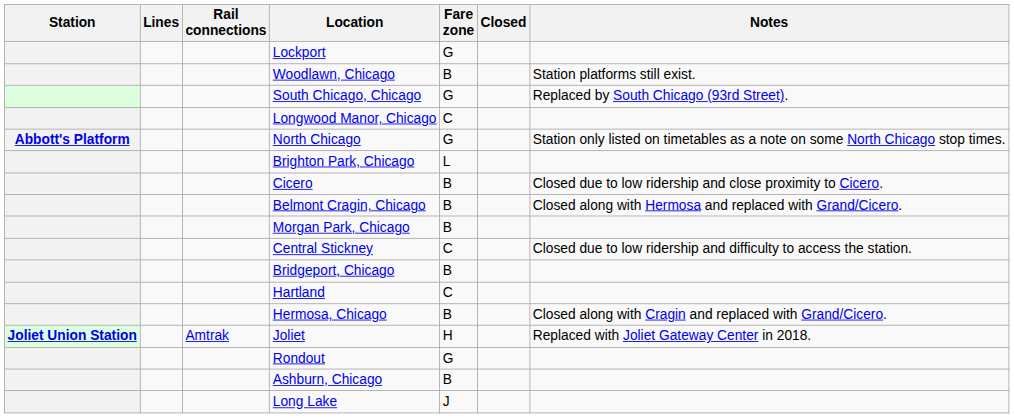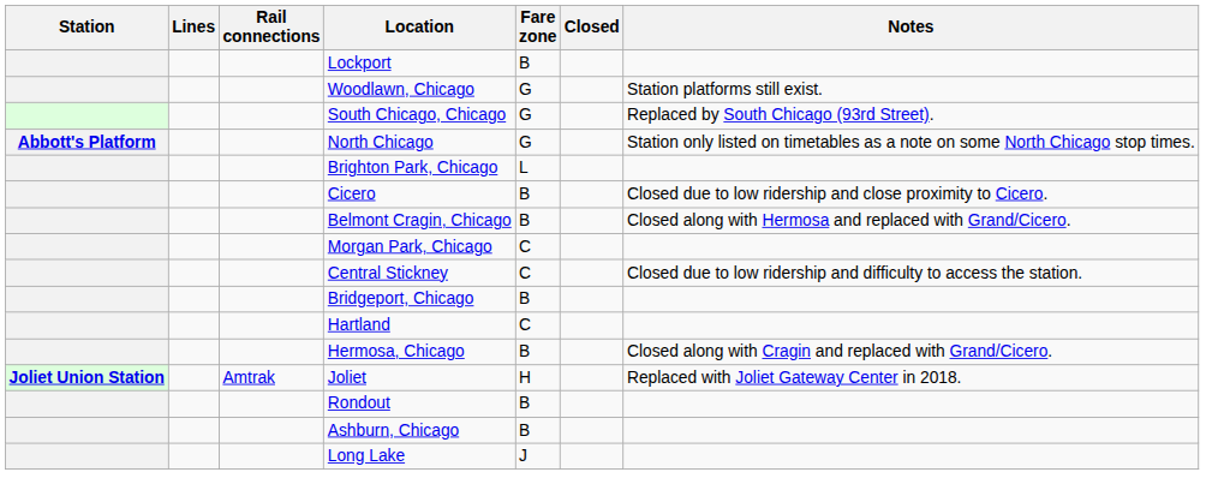Lockport | Fare zone: G -> B
Woodlawn, Chicago | Fare zone: B -> G
- row: Longwood Manor, Chicago | C
Morgan Park, Chicago | Fare zone: B -> C
Rondout | Fare zone: G -> B
